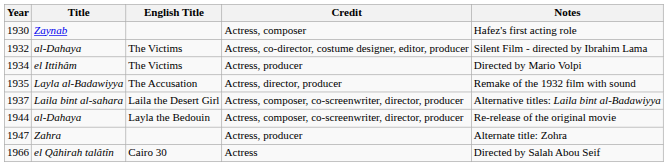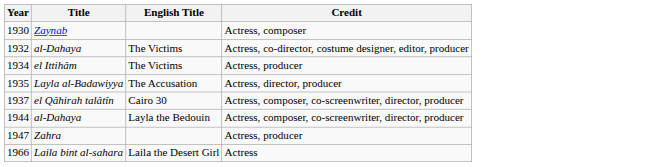- column: Notes | Hafez's first acting role | Silent Film - directed by Ibrahim Lama | Directed by Mario Volpi | Remake of the 1932 film with sound | Alternative titles: Laila bint al-Badawiyya | Re-release of the original movie | Alternate title: Zohra | Directed by Salah Abou Seif
1937 | Title: Laila bint al-sahara -> el Qâhirah talâtîn
1937 | English Title: Laila the Desert Girl -> Cairo 30
1966 | Title: el Qâhirah talâtîn -> Laila bint al-sahara
1966 | English Title: Cairo 30 -> Laila the Desert Girl
